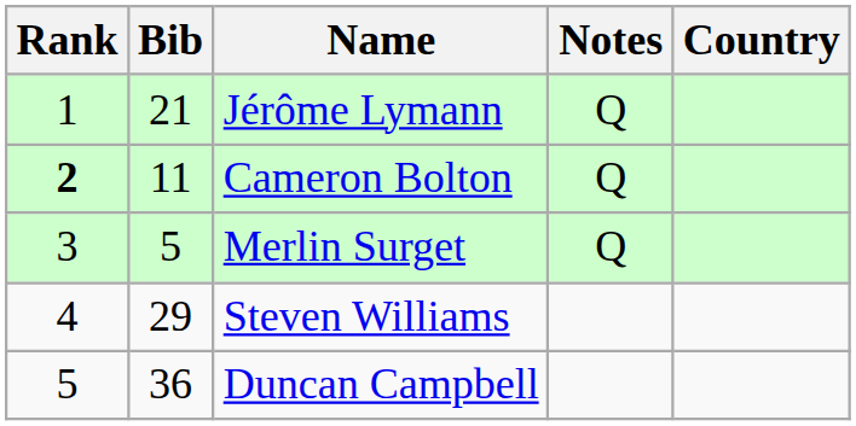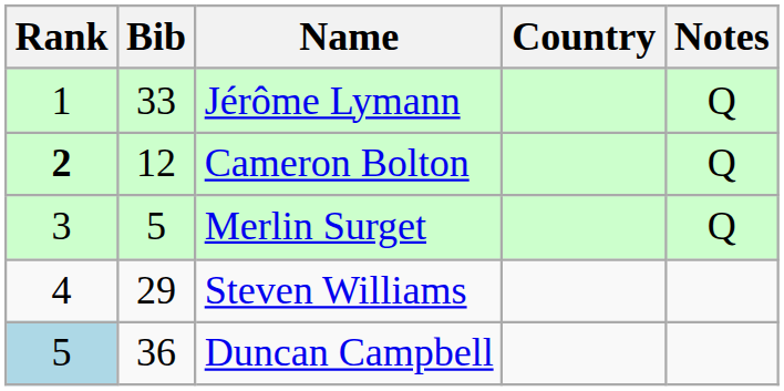columns swapped: Country <-> Notes
Jérôme Lymann | Bib: 21 -> 33
Cameron Bolton | Bib: 11 -> 12
Duncan Campbell | Rank: no background -> lightblue background
